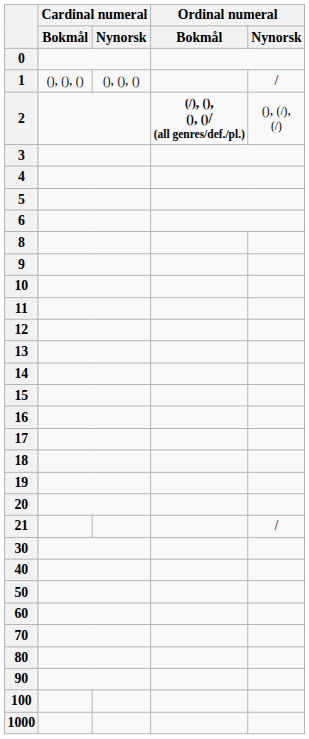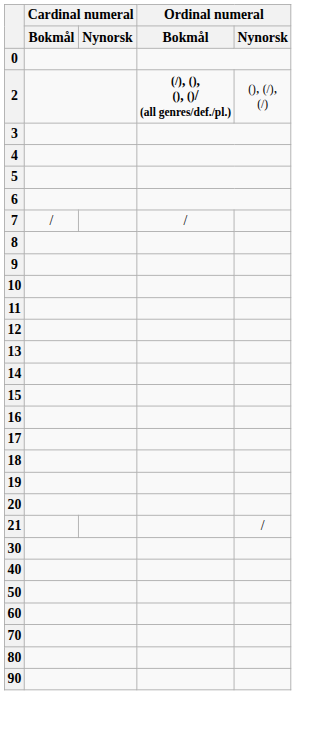- row: 1 | (), (), () | (), (), () | /
+ row: 7 | / | /
- row: 100
- row: 1000
